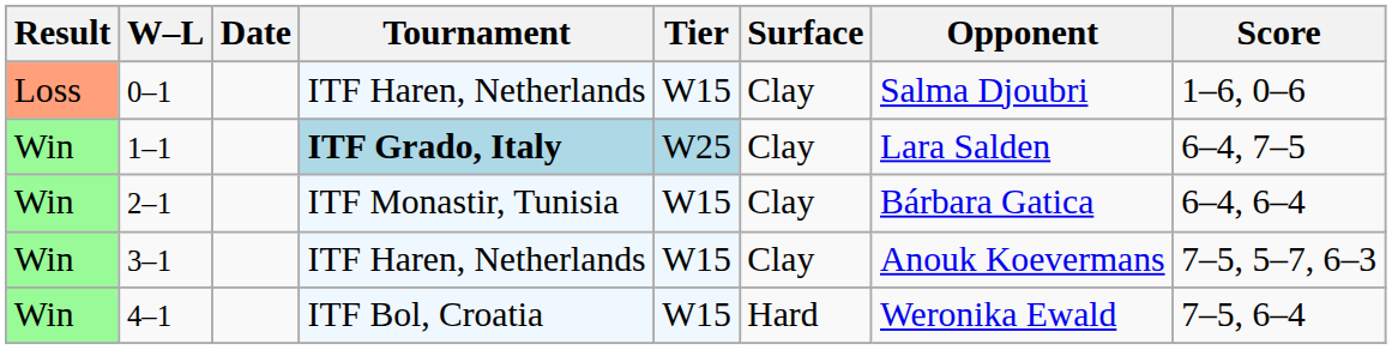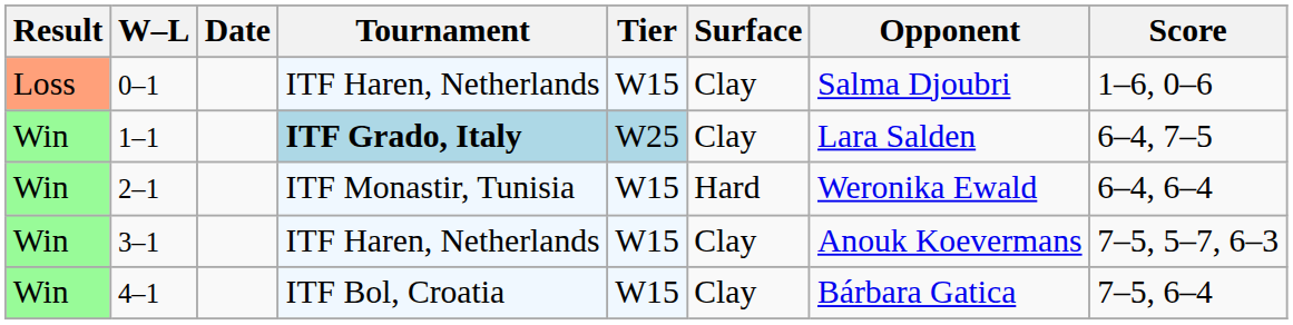2–1 | Surface: Clay -> Hard
2–1 | Opponent: Bárbara Gatica -> Weronika Ewald
4–1 | Surface: Hard -> Clay
4–1 | Opponent: Weronika Ewald -> Bárbara Gatica
